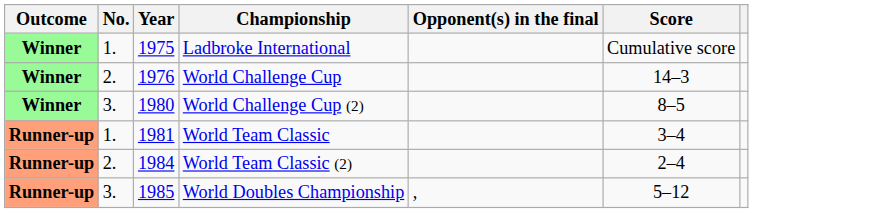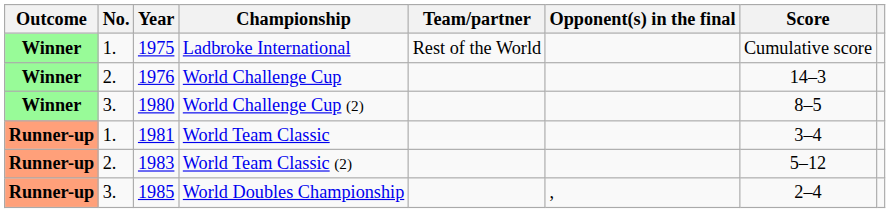+ column: Team/partner | Rest of the World
World Team Classic (2) | Year: 1984 -> 1983
World Team Classic (2) | Score: 2–4 -> 5–12
World Doubles Championship | Score: 5–12 -> 2–4
